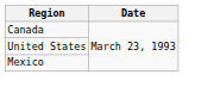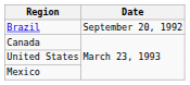+ row: Brazil | September 20, 1992
